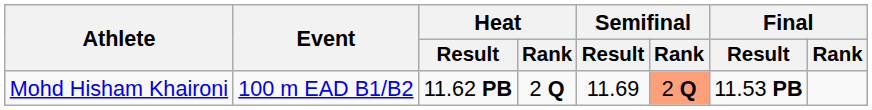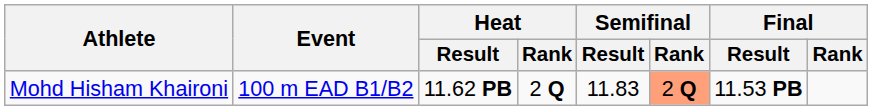Mohd Hisham Khaironi | Semifinal / Result: 11.69 -> 11.83
